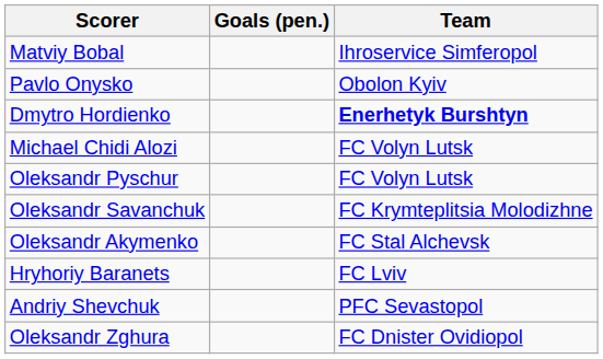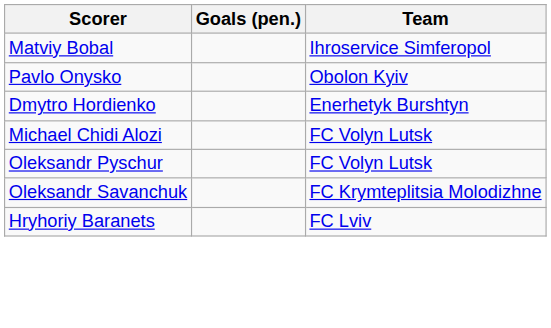Dmytro Hordienko | Team: bold -> normal
- row: Oleksandr Akymenko | FC Stal Alchevsk
- row: Andriy Shevchuk | PFC Sevastopol
- row: Oleksandr Zghura | FC Dnister Ovidiopol
